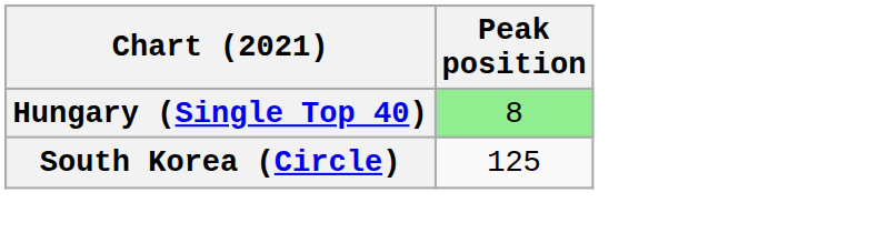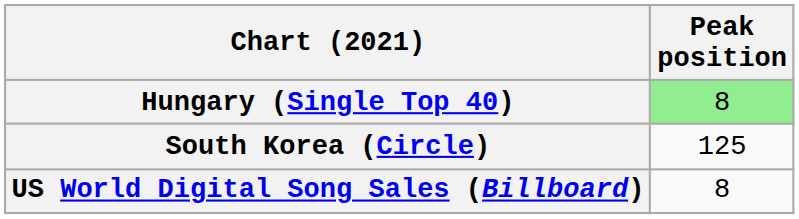+ row: US World Digital Song Sales (Billboard) | 8
